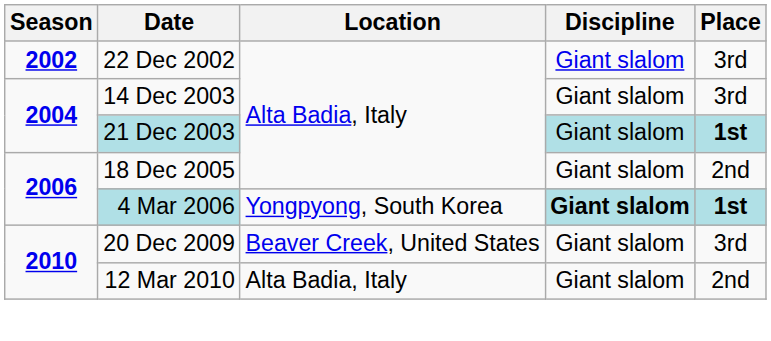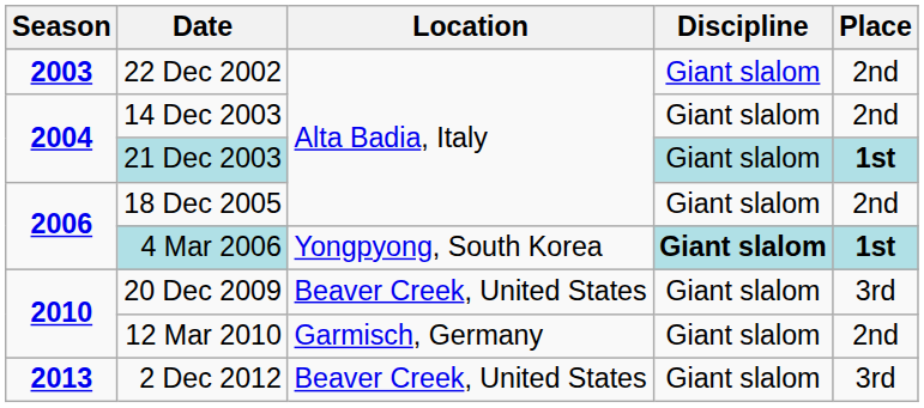22 Dec 2002 | Season: 2002 -> 2003
22 Dec 2002 | Place: 3rd -> 2nd
14 Dec 2003 | Place: 3rd -> 2nd
12 Mar 2010 | Location: Alta Badia, Italy -> Garmisch, Germany
+ row: 2013 | 2 Dec 2012 | Beaver Creek, United States | Giant slalom | 3rd
